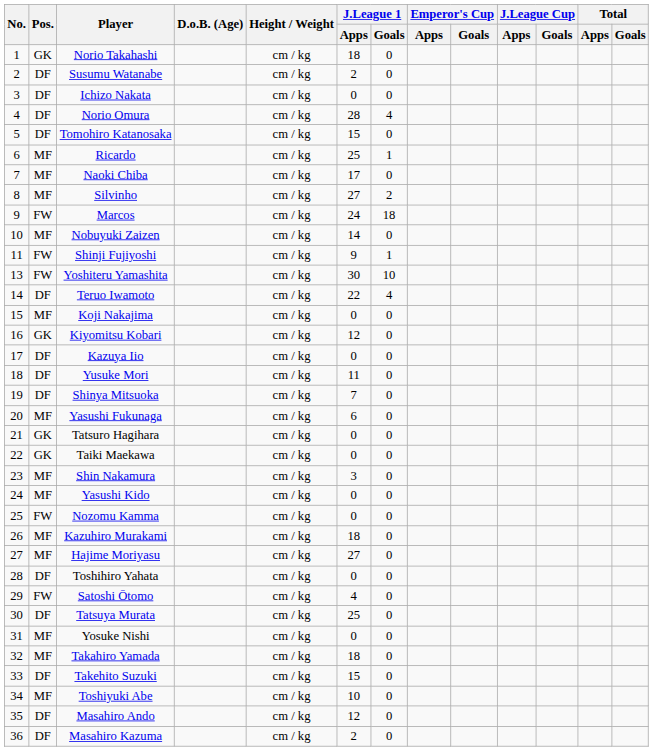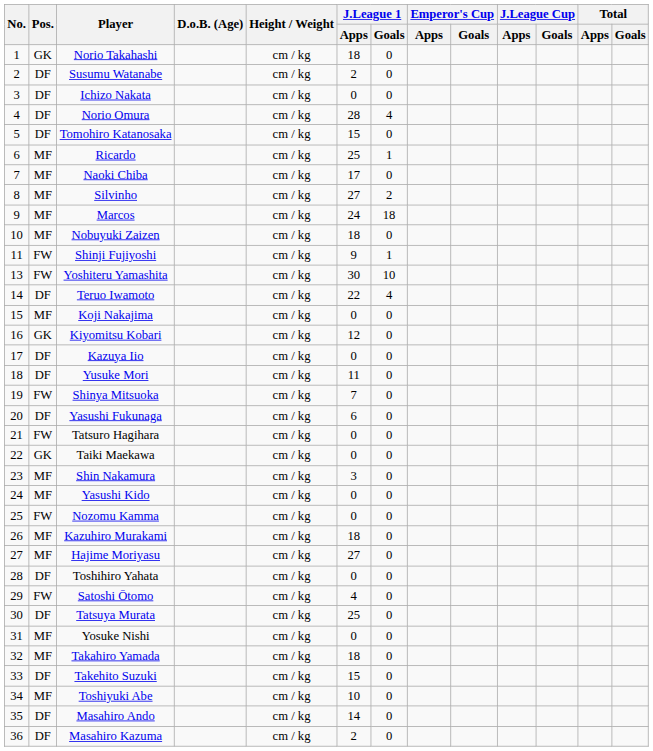Marcos | Pos.: FW -> MF
Nobuyuki Zaizen | J.League 1 / Apps: 14 -> 18
Shinya Mitsuoka | Pos.: DF -> FW
Yasushi Fukunaga | Pos.: MF -> DF
Tatsuro Hagihara | Pos.: GK -> FW
Masahiro Ando | J.League 1 / Apps: 12 -> 14
